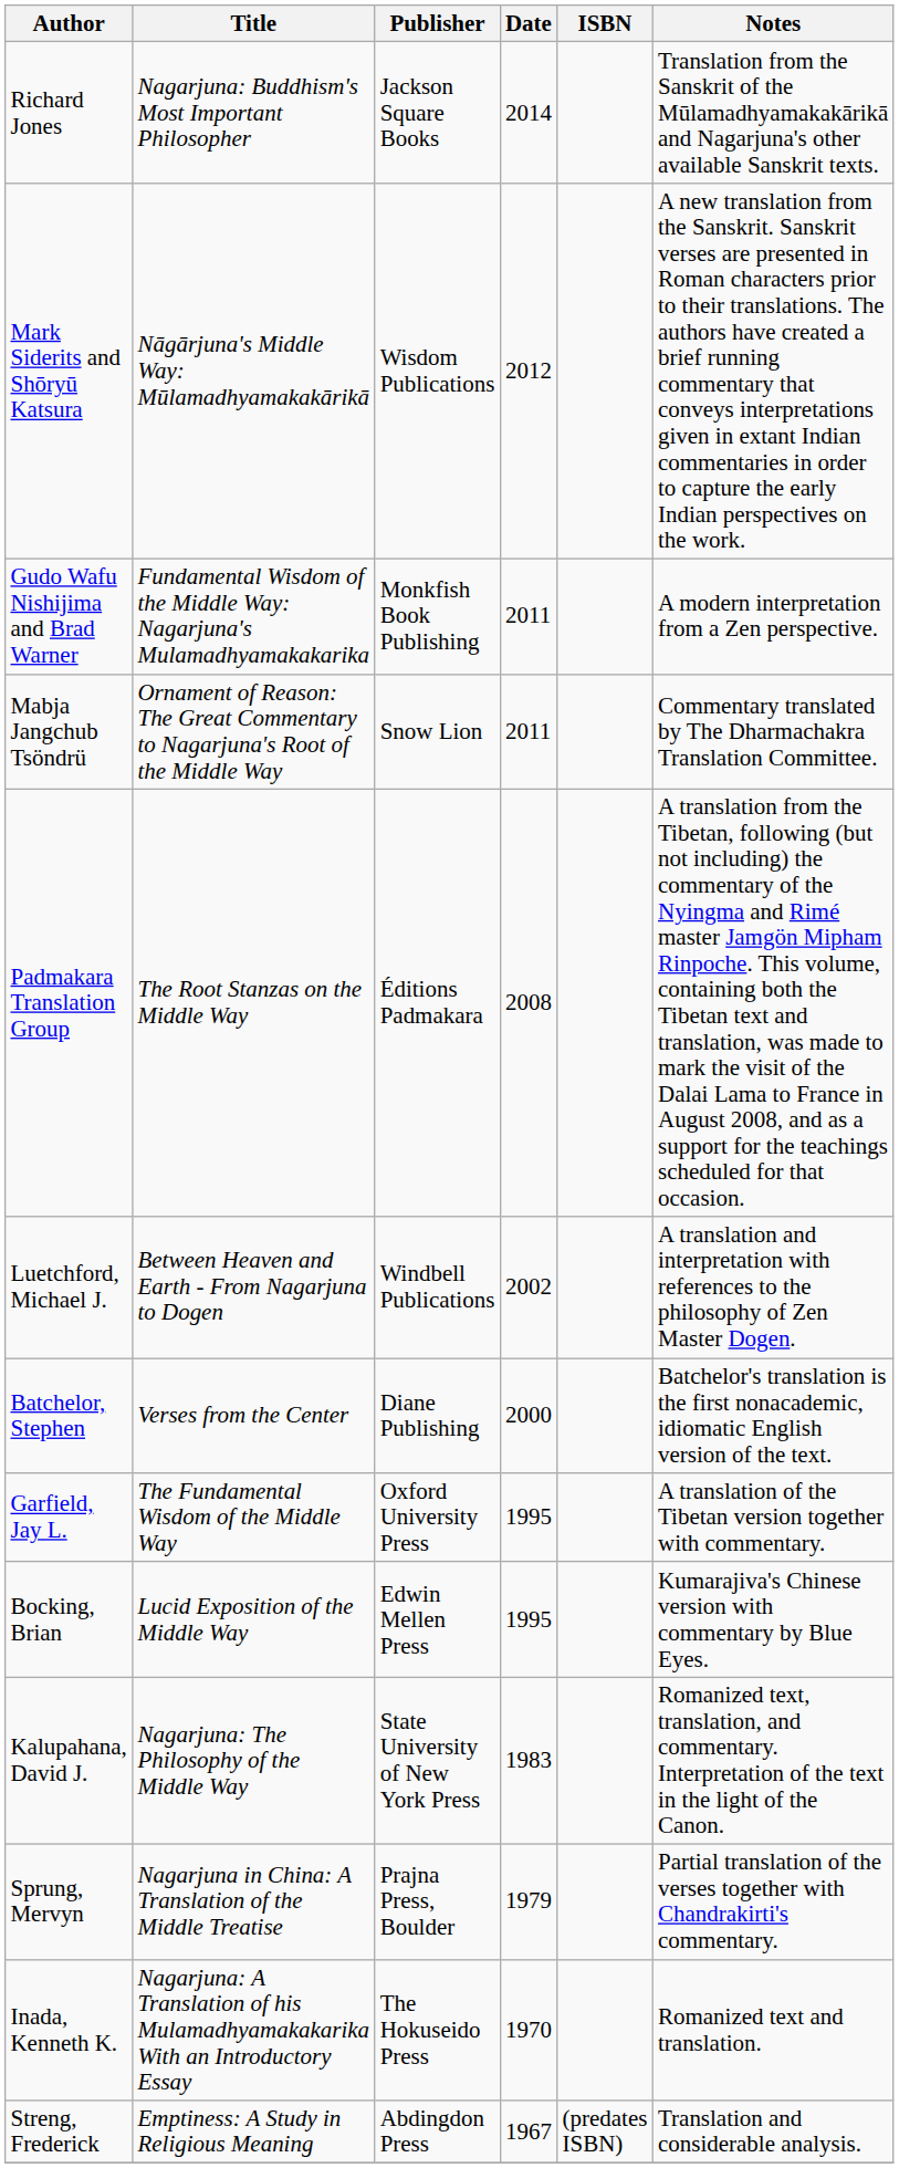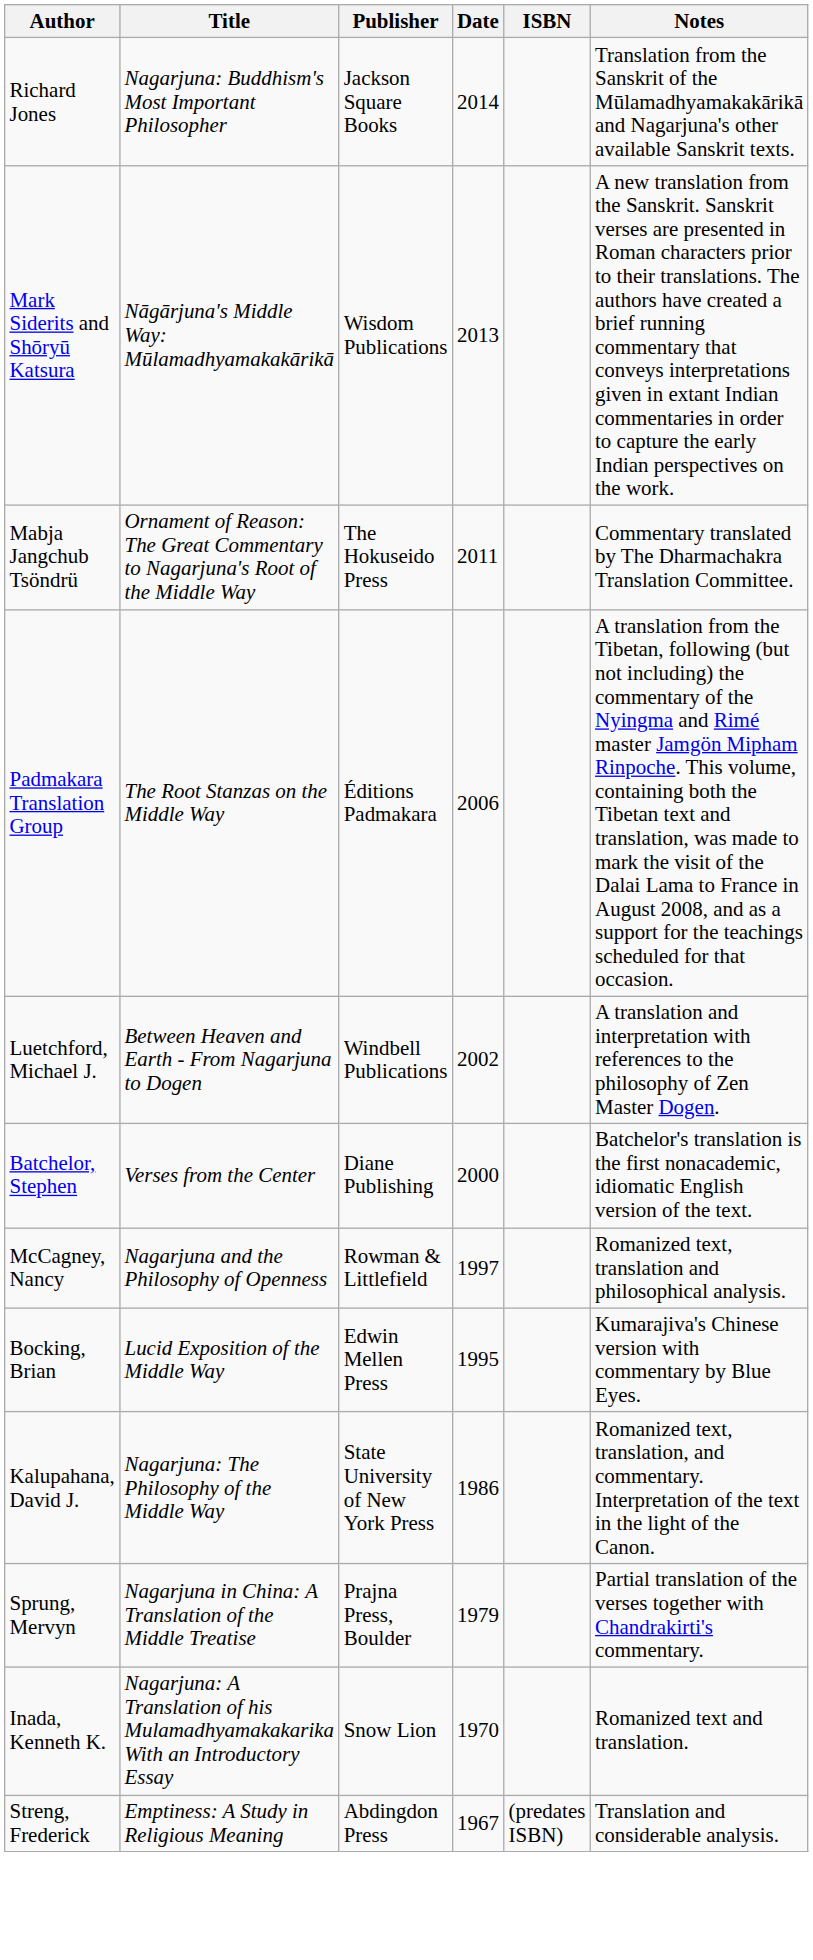Mark Siderits and Shōryū Katsura | Date: 2012 -> 2013
- row: Gudo Wafu Nishijima and Brad Warner | Fundamental Wisdom of the Middle Way: Nagarjuna's Mulamadhyamakakarika | Monkfish Book Publishing | 2011 | A modern interpretation from a Zen perspective.
Mabja Jangchub Tsöndrü | Publisher: Snow Lion -> The Hokuseido Press
Padmakara Translation Group | Date: 2008 -> 2006
+ row: McCagney, Nancy | Nagarjuna and the Philosophy of Openness | Rowman & Littlefield | 1997 | Romanized text, translation and philosophical analysis.
- row: Garfield, Jay L. | The Fundamental Wisdom of the Middle Way | Oxford University Press | 1995 | A translation of the Tibetan version together with commentary.
Kalupahana, David J. | Date: 1983 -> 1986
Inada, Kenneth K. | Publisher: The Hokuseido Press -> Snow Lion
